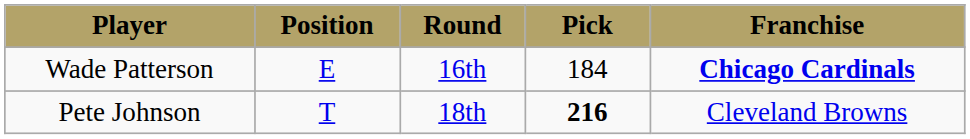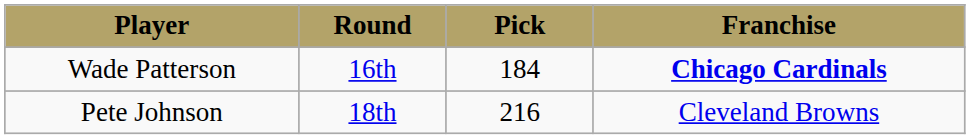- column: Position | E | T
Pete Johnson | Pick: bold -> normal
